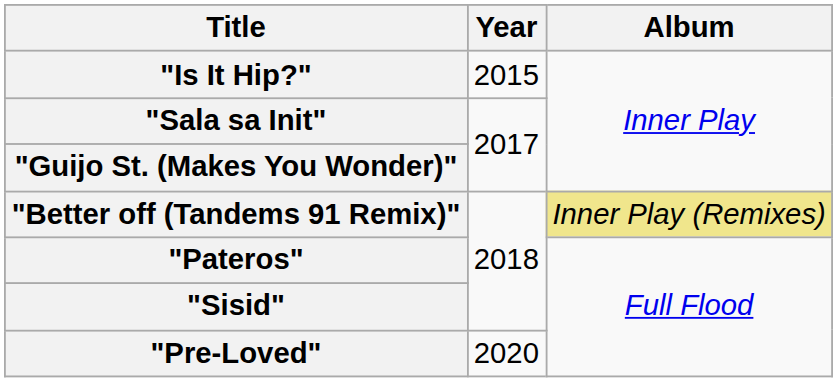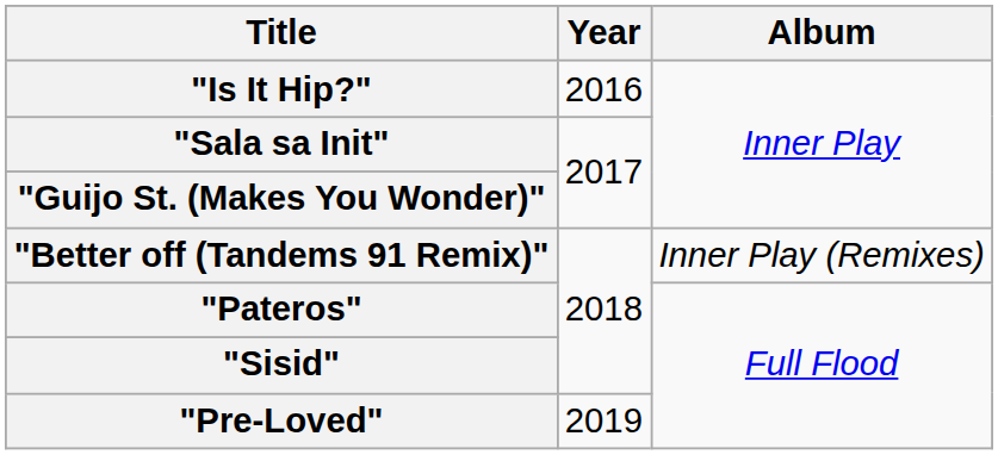"Is It Hip?" | Year: 2015 -> 2016
"Better off (Tandems 91 Remix)" | Album: khaki background -> no background
"Pre-Loved" | Year: 2020 -> 2019
